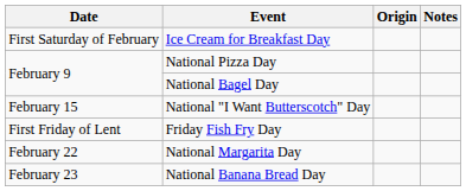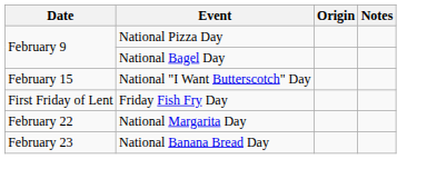- row: First Saturday of February | Ice Cream for Breakfast Day
